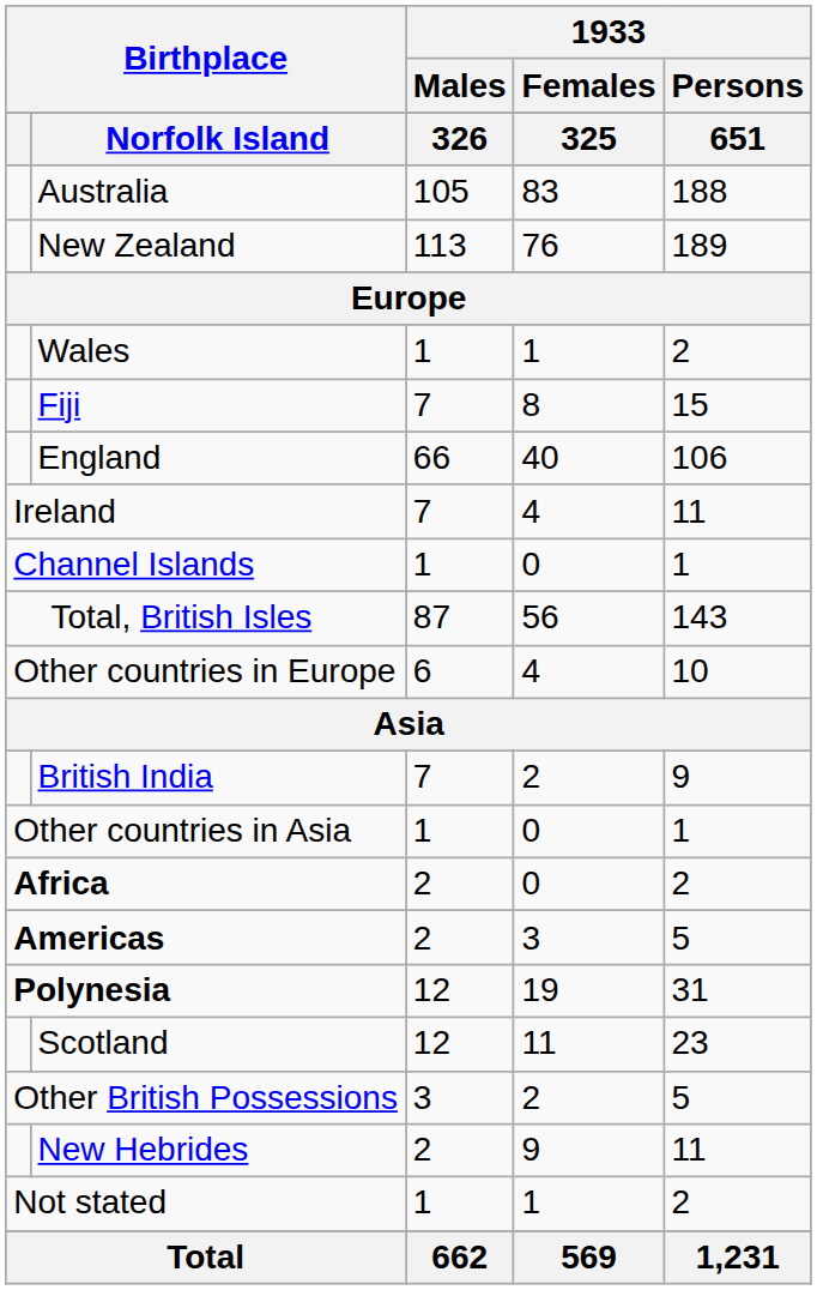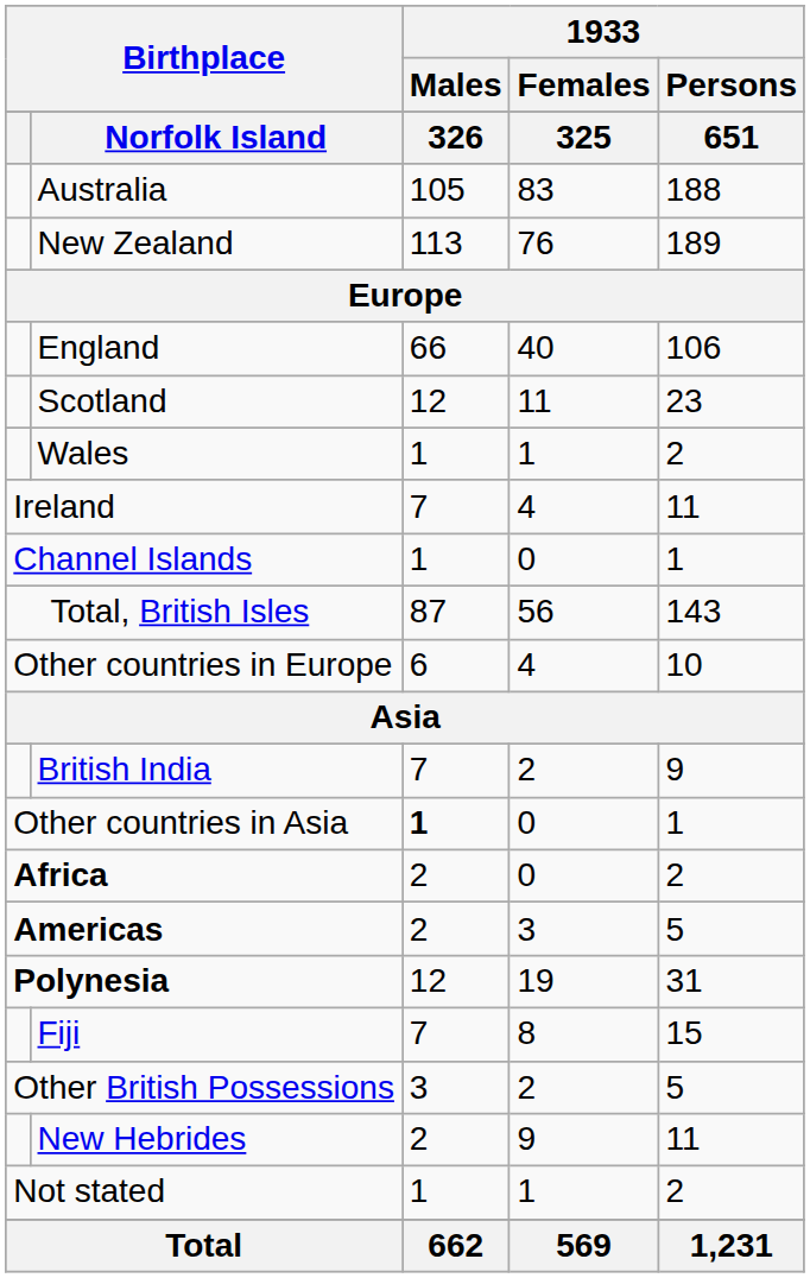rows swapped: England <-> Wales
rows swapped: Scotland <-> Fiji
Other countries in Asia | 1933 / Males: normal -> bold
